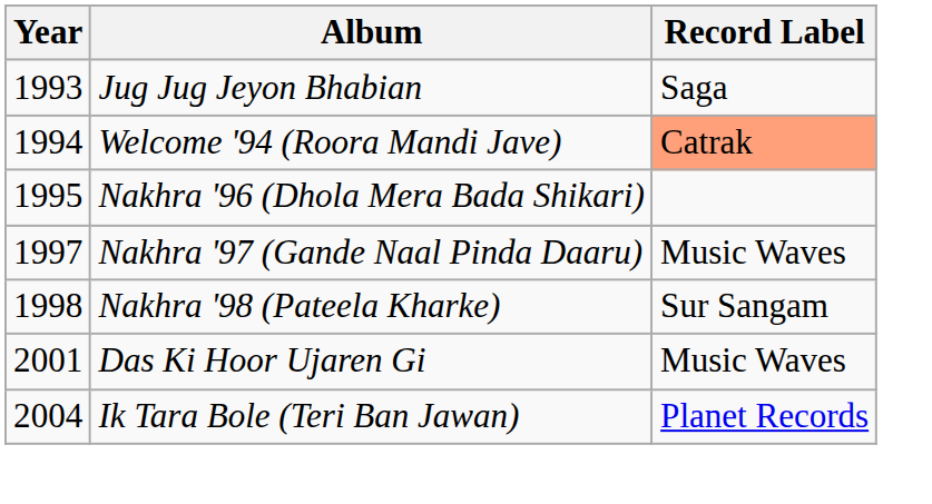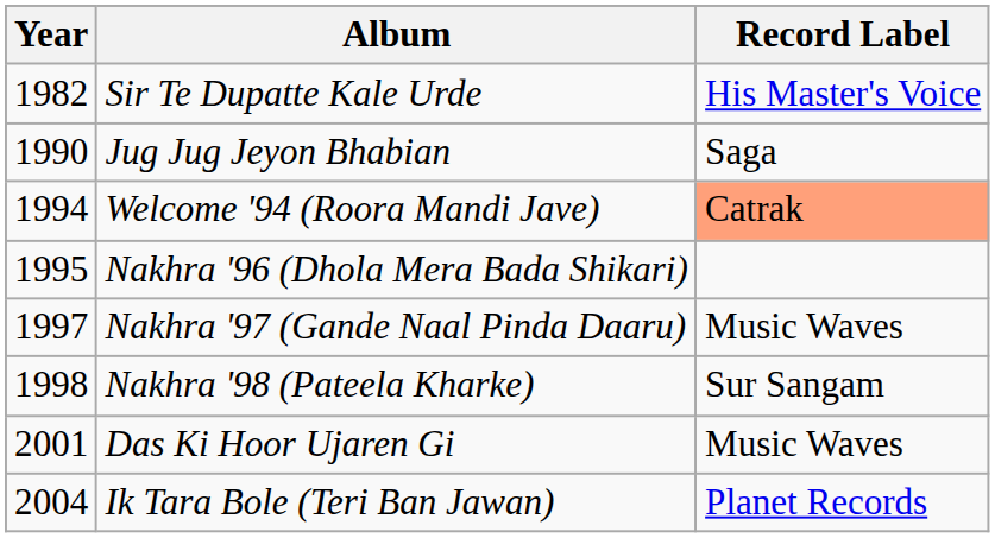+ row: 1982 | Sir Te Dupatte Kale Urde | His Master's Voice
Jug Jug Jeyon Bhabian | Year: 1993 -> 1990
